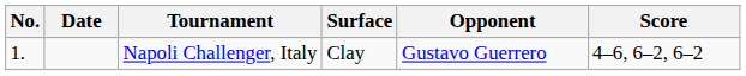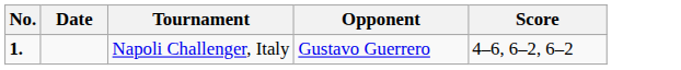- column: Surface | Clay
Napoli Challenger, Italy | No.: normal -> bold
